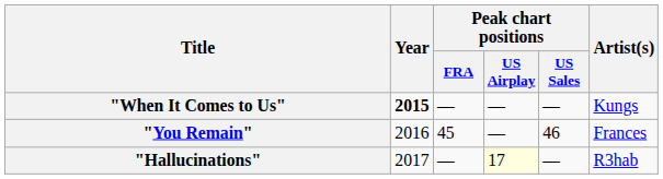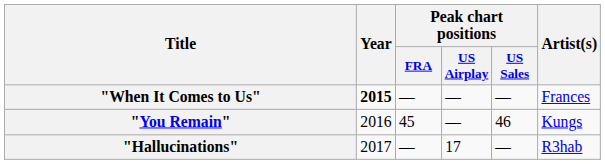"When It Comes to Us" | Artist(s): Kungs -> Frances
"You Remain" | Artist(s): Frances -> Kungs
"Hallucinations" | Peak chart positions / US Airplay: lightyellow background -> no background
